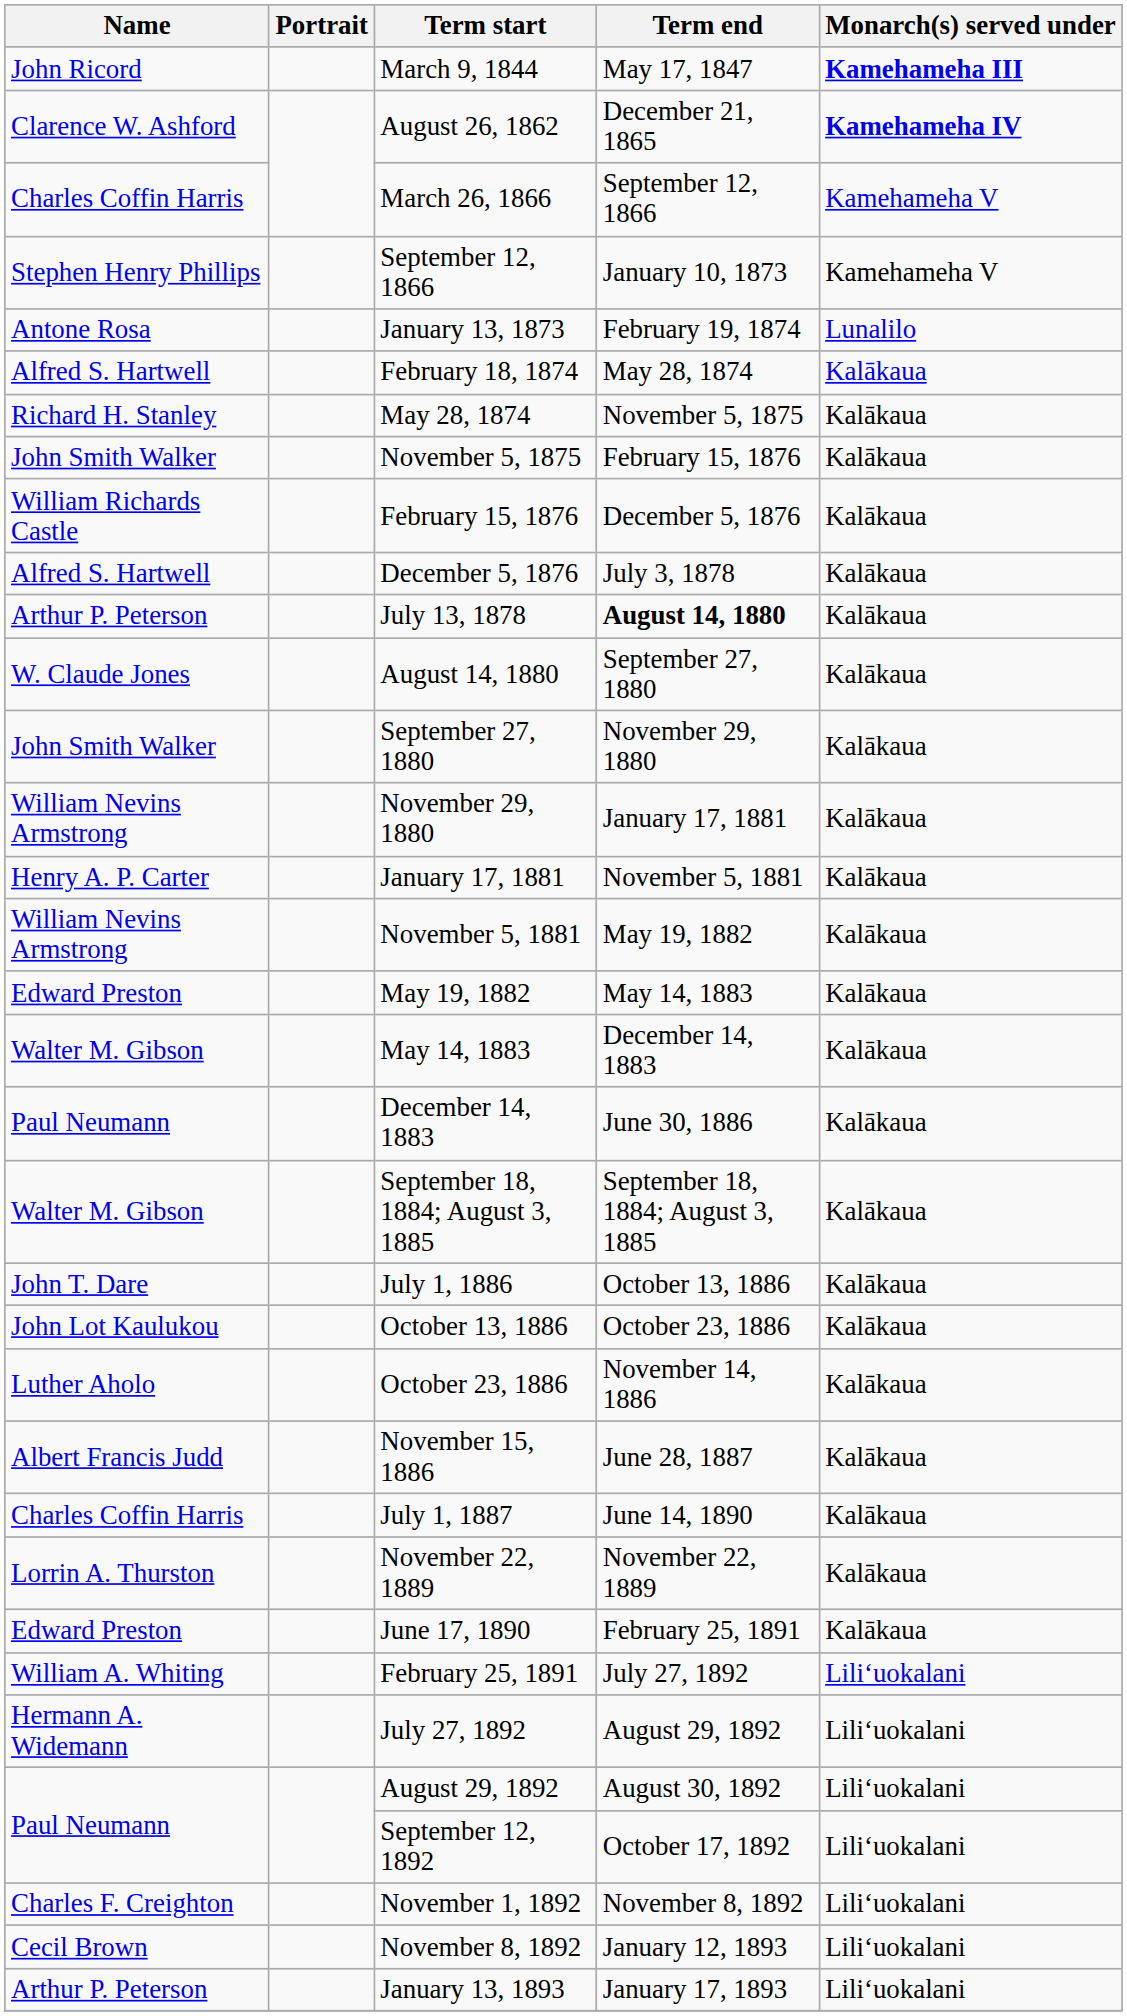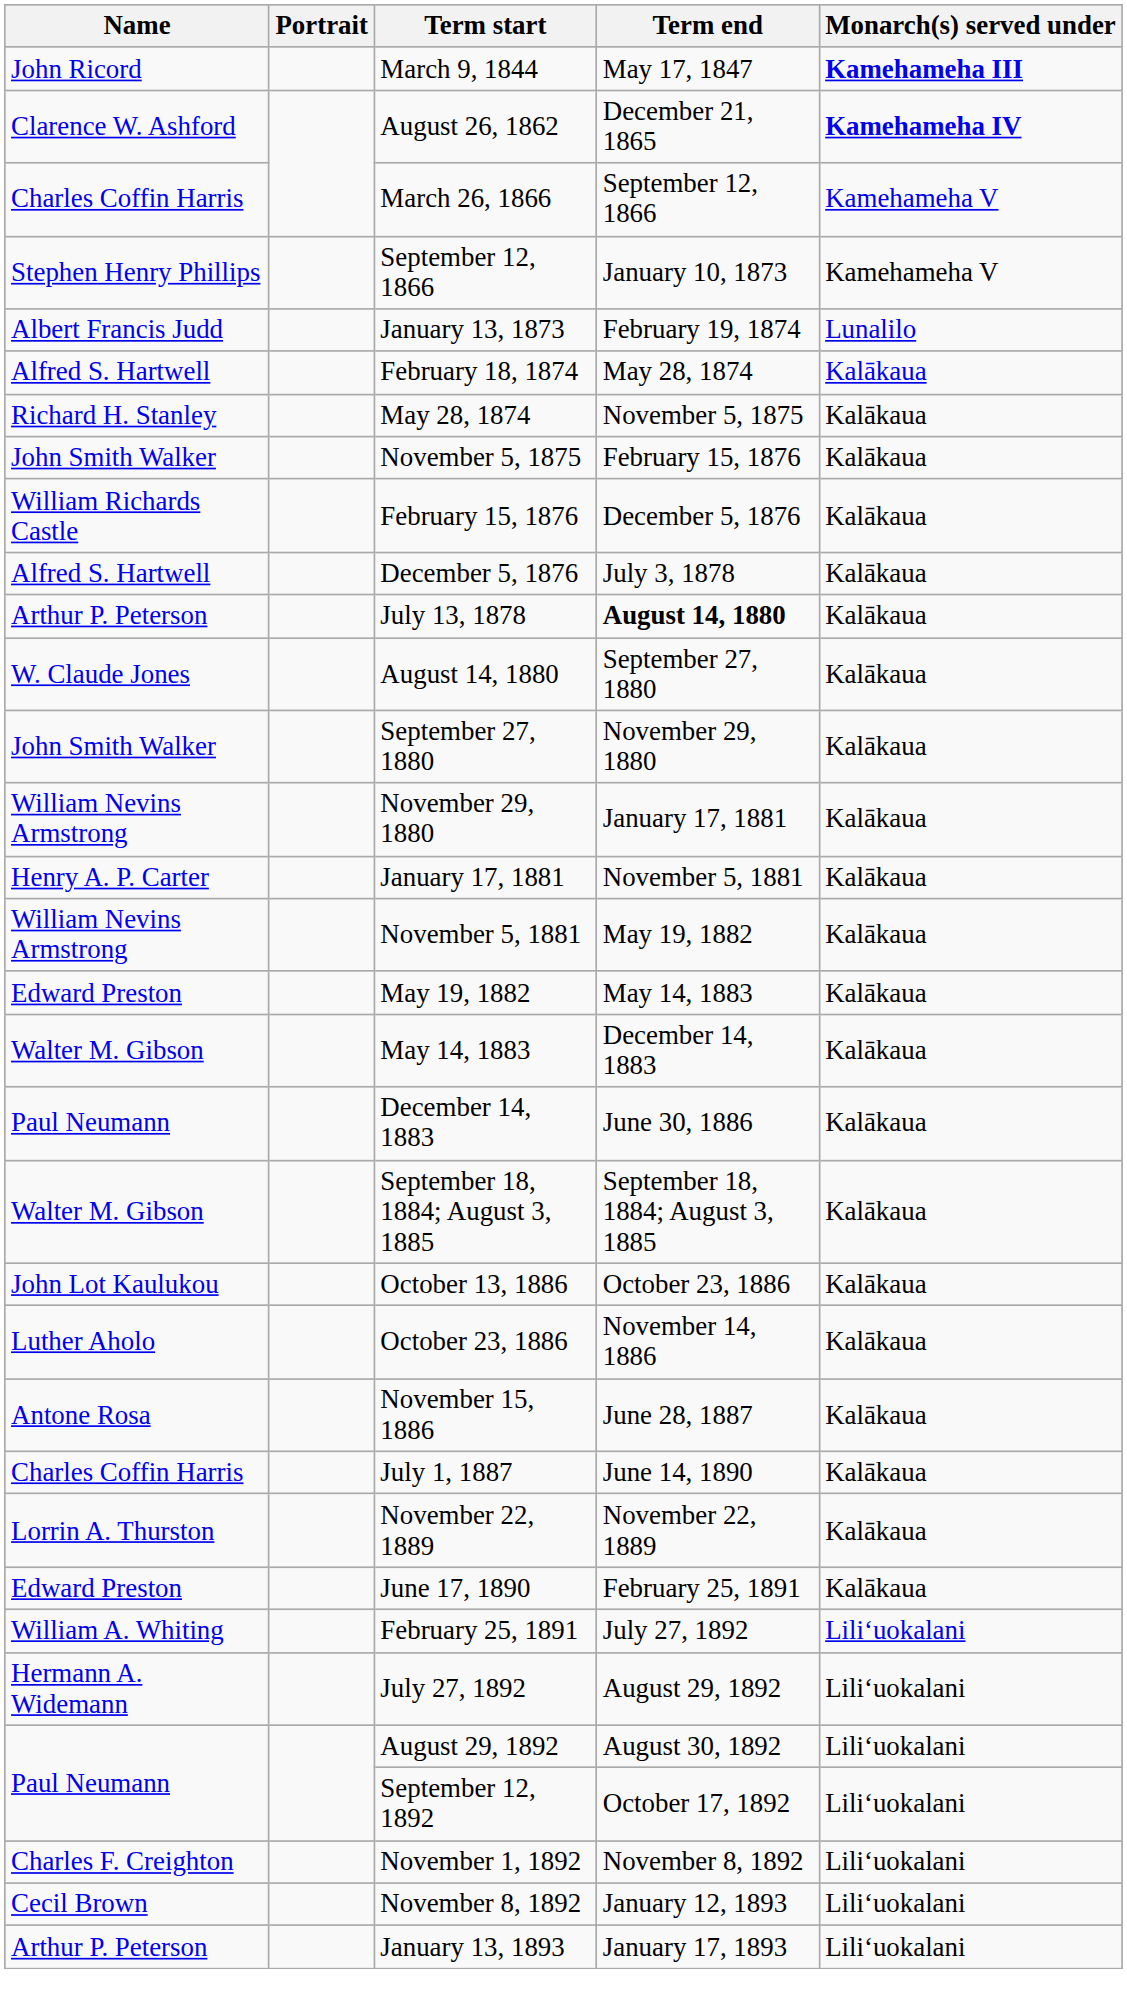January 13, 1873 | Name: Antone Rosa -> Albert Francis Judd
- row: John T. Dare | July 1, 1886 | October 13, 1886 | Kalākaua
November 15, 1886 | Name: Albert Francis Judd -> Antone Rosa
